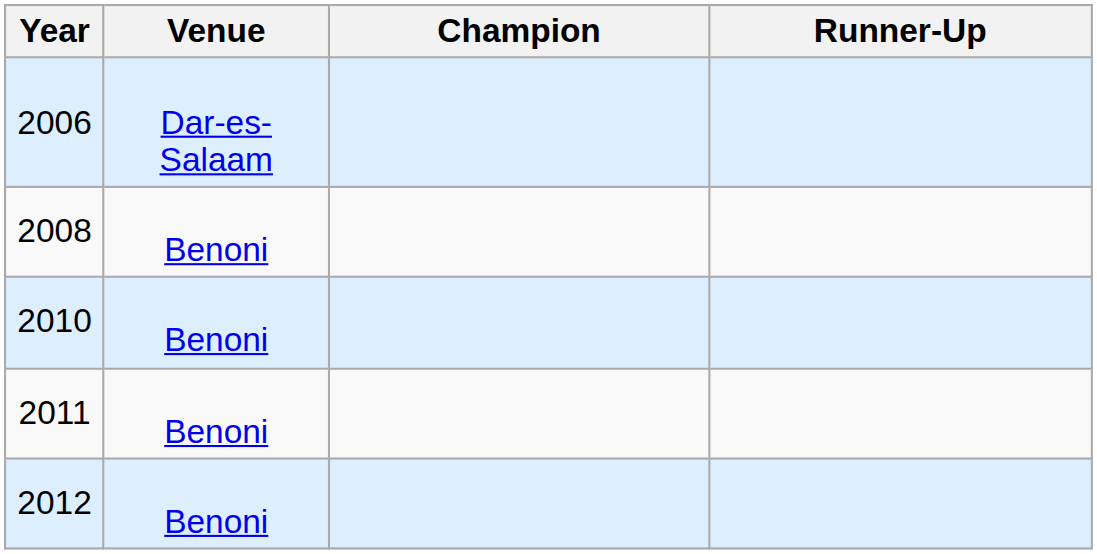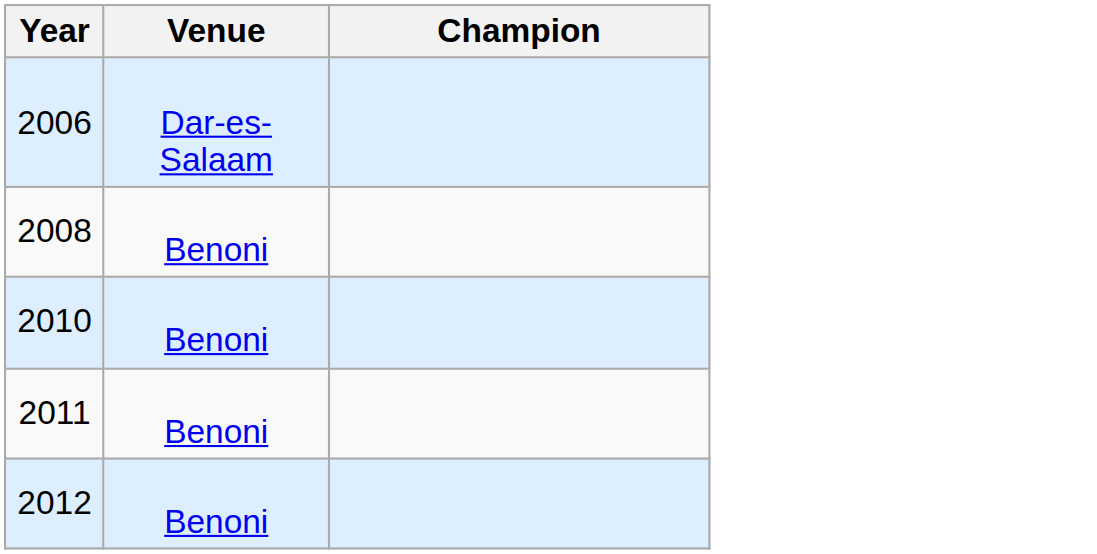- column: Runner-Up
